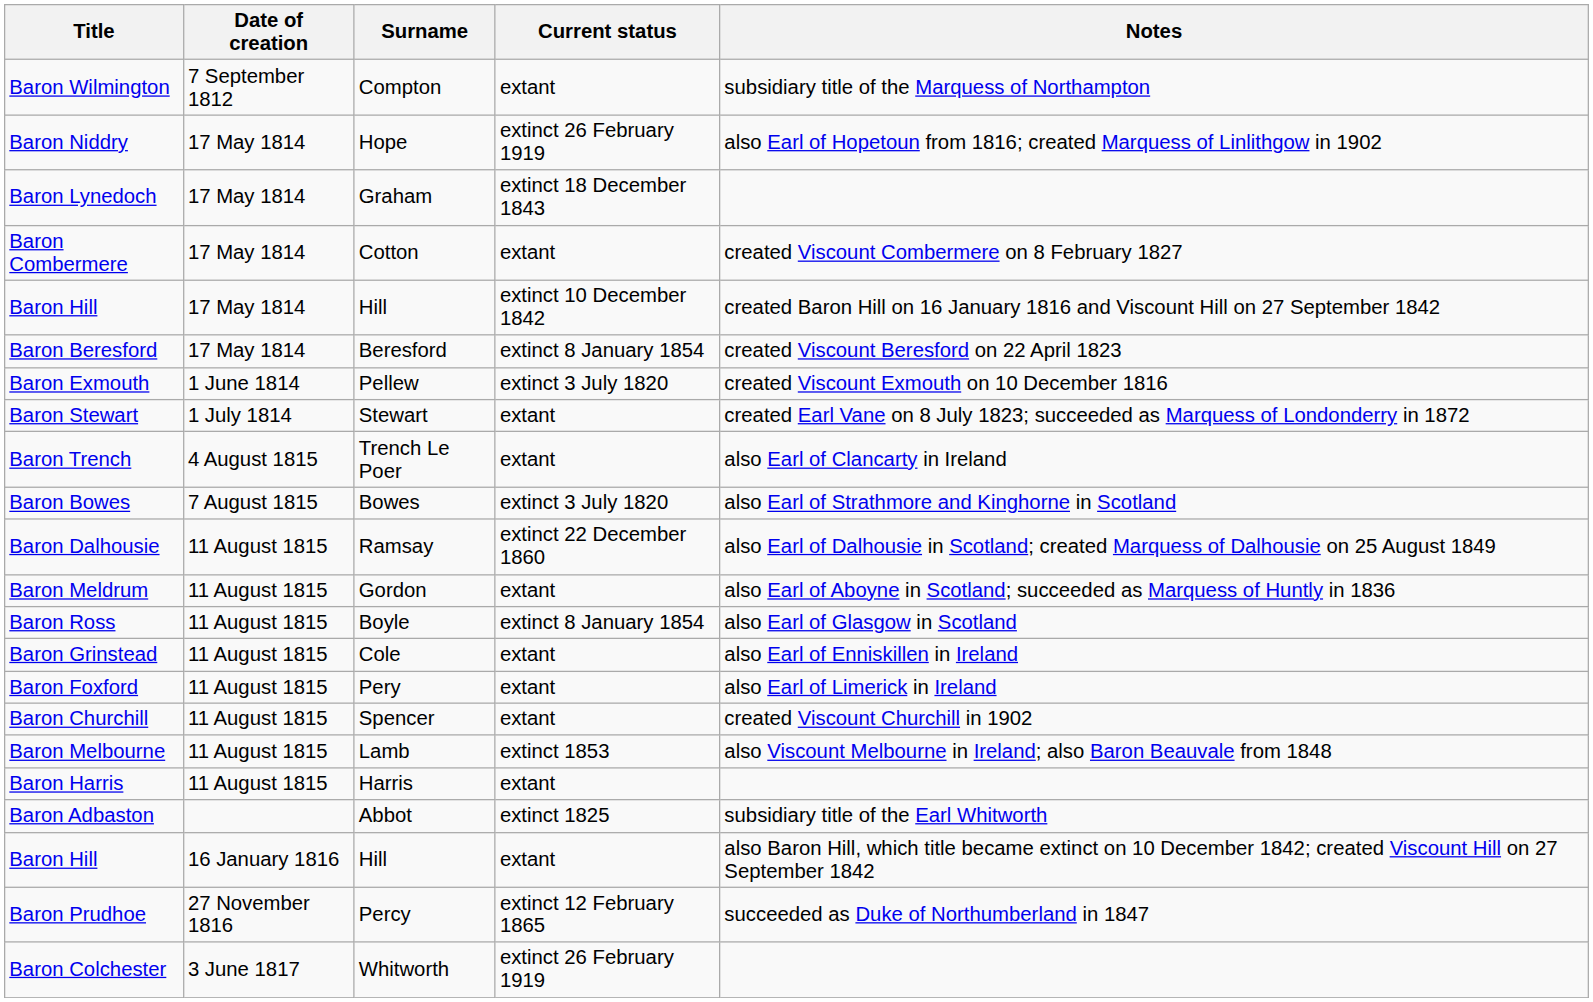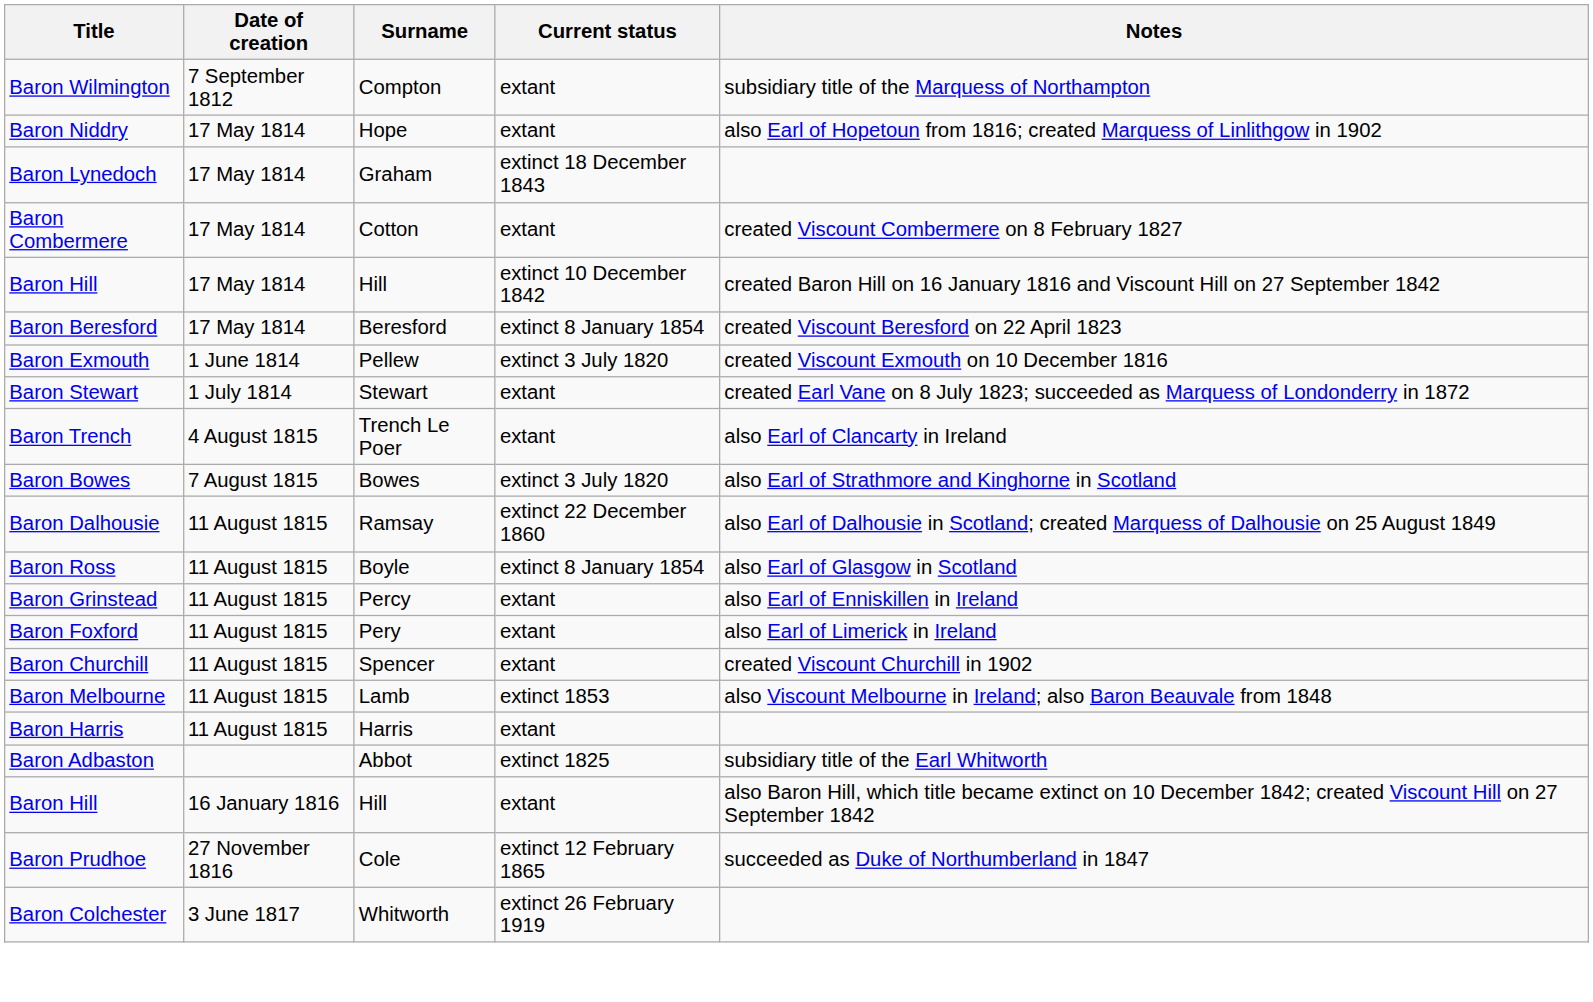Baron Niddry | Current status: extinct 26 February 1919 -> extant
- row: Baron Meldrum | 11 August 1815 | Gordon | extant | also Earl of Aboyne in Scotland; succeeded as Marquess of Huntly in 1836
Baron Grinstead | Surname: Cole -> Percy
Baron Prudhoe | Surname: Percy -> Cole
